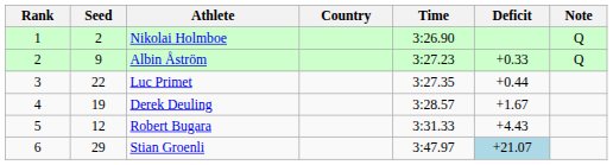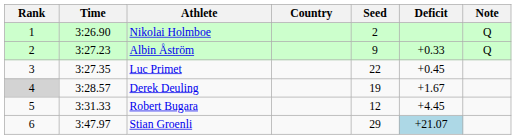columns swapped: Seed <-> Time
Luc Primet | Deficit: +0.44 -> +0.45
Derek Deuling | Rank: no background -> lightgrey background
Robert Bugara | Deficit: +4.43 -> +4.45
